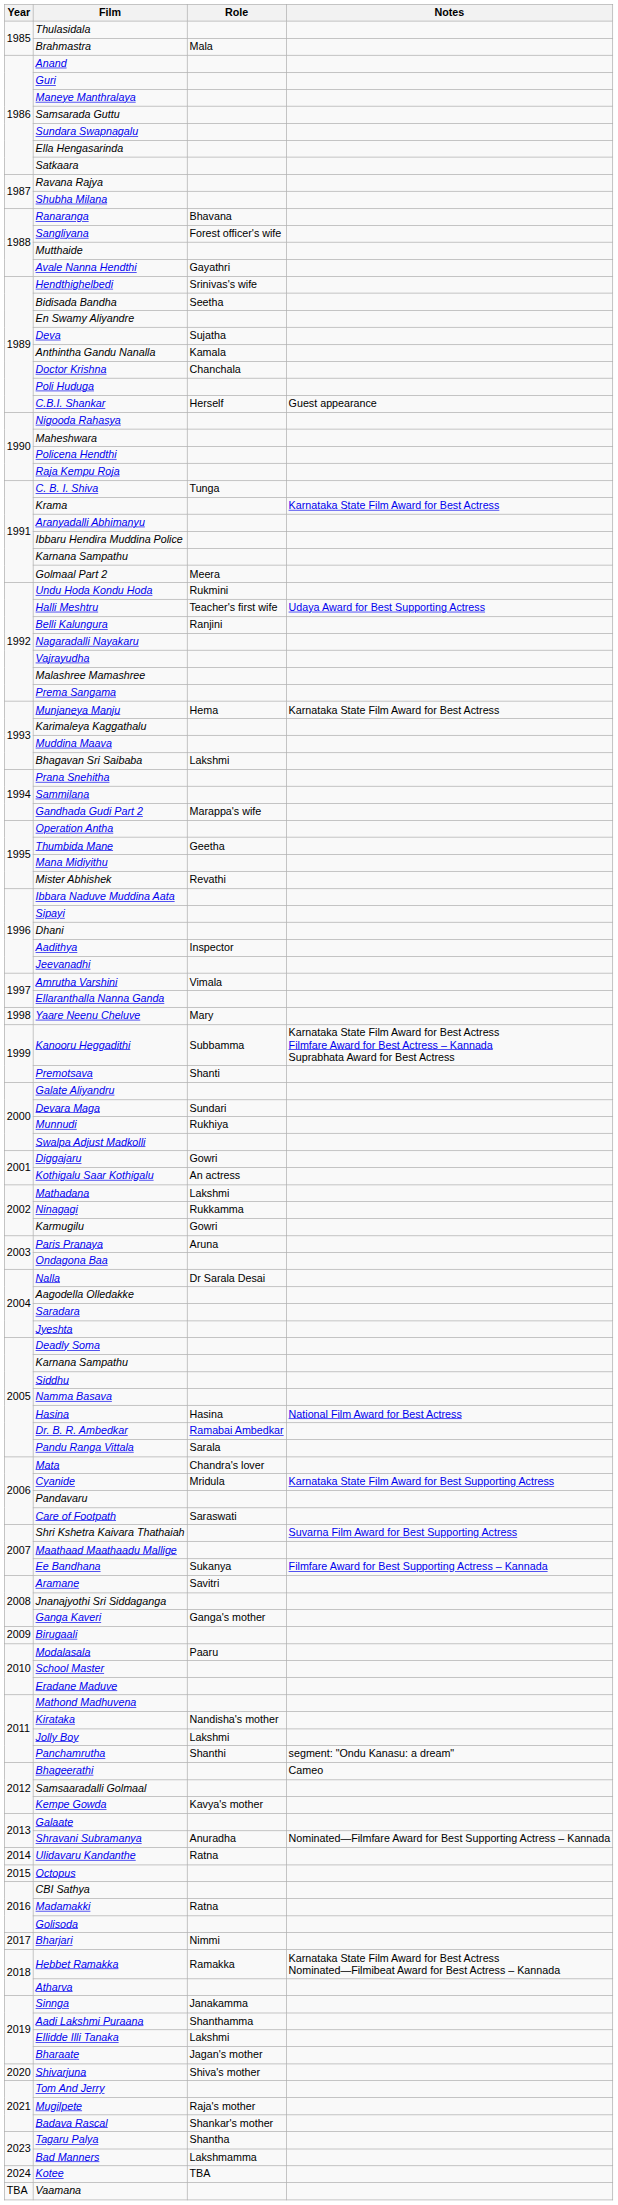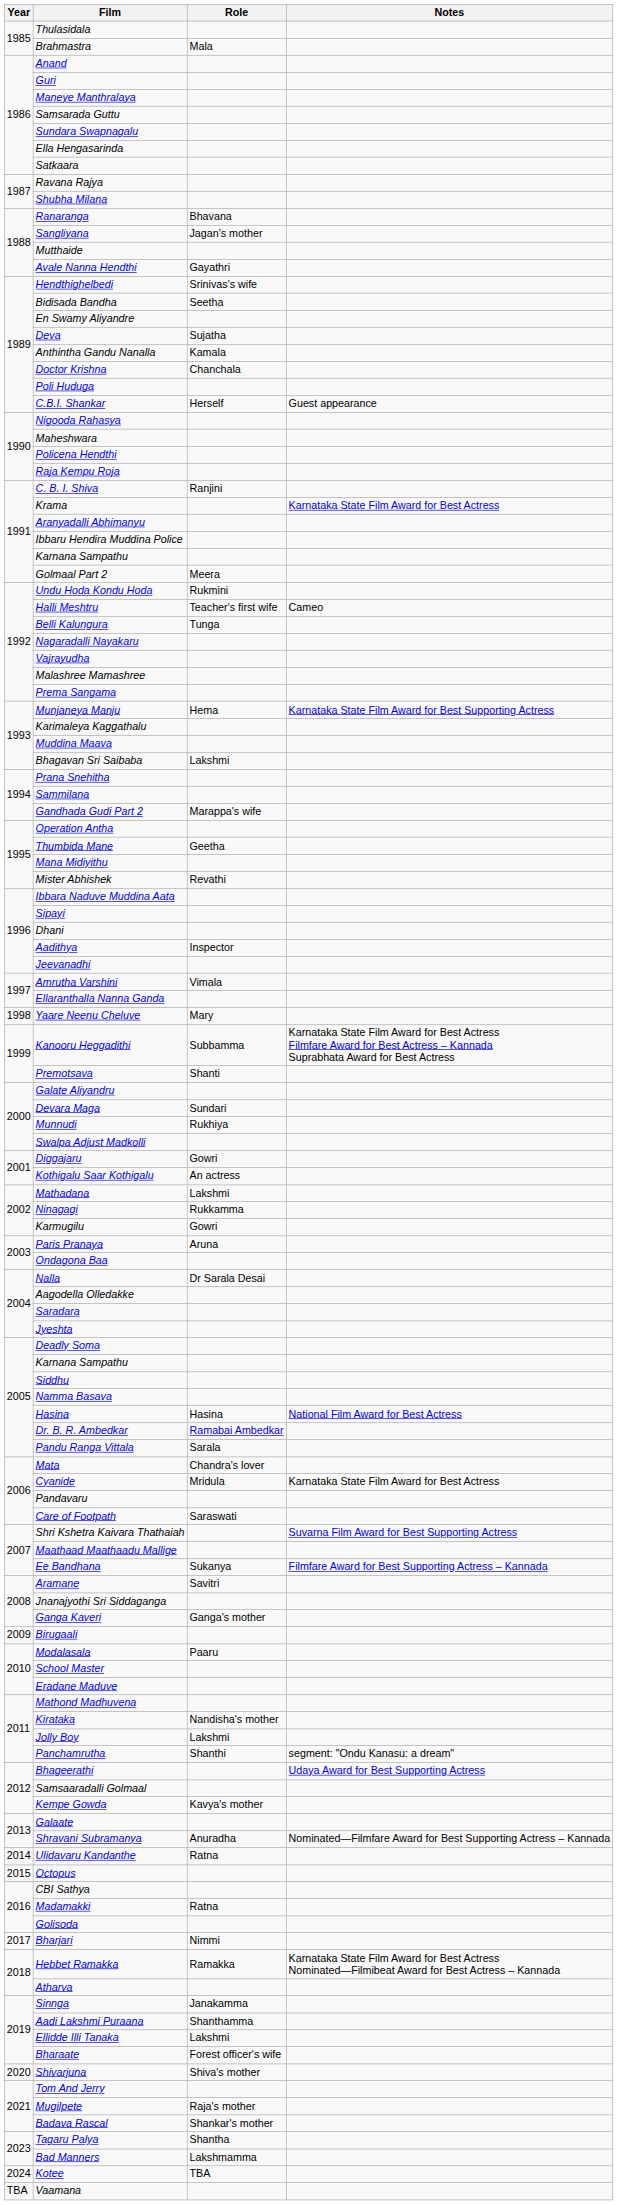Sangliyana | Role: Forest officer's wife -> Jagan's mother
C. B. I. Shiva | Role: Tunga -> Ranjini
Halli Meshtru | Notes: Udaya Award for Best Supporting Actress -> Cameo
Belli Kalungura | Role: Ranjini -> Tunga
Munjaneya Manju | Notes: Karnataka State Film Award for Best Actress -> Karnataka State Film Award for Best Supporting Actress
Cyanide | Notes: Karnataka State Film Award for Best Supporting Actress -> Karnataka State Film Award for Best Actress
Bhageerathi | Notes: Cameo -> Udaya Award for Best Supporting Actress
Bharaate | Role: Jagan's mother -> Forest officer's wife
